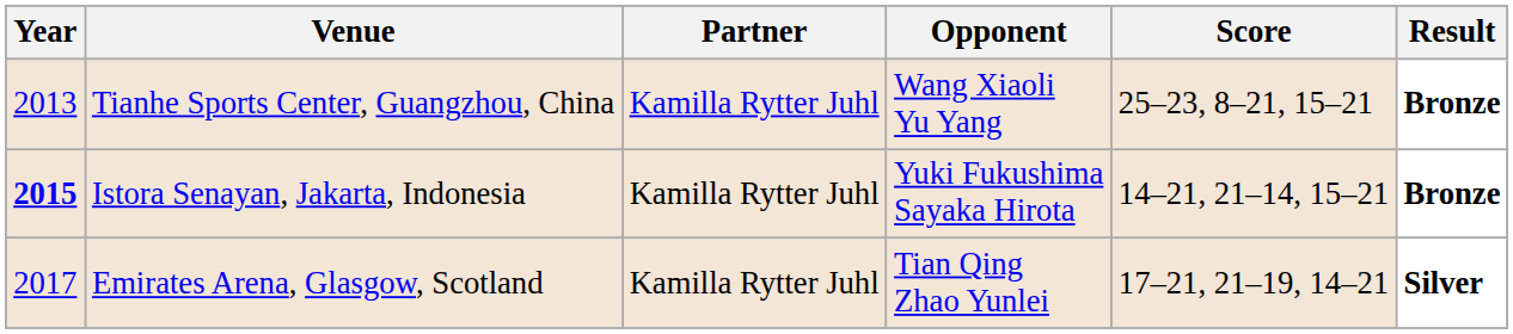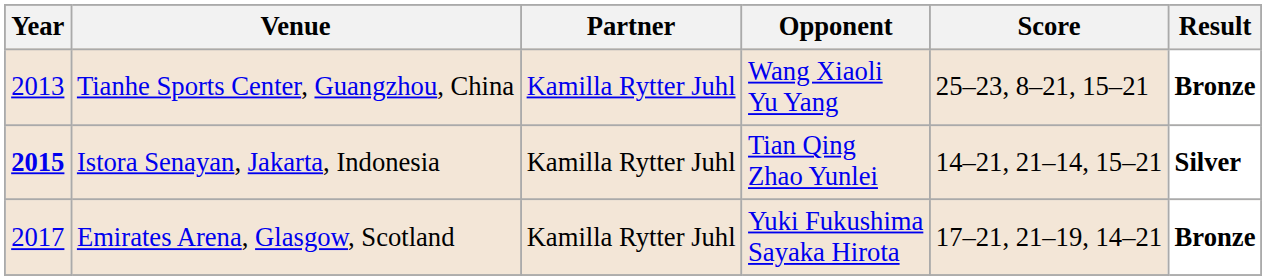Istora Senayan, Jakarta, Indonesia | Opponent: Yuki Fukushima Sayaka Hirota -> Tian Qing Zhao Yunlei
Istora Senayan, Jakarta, Indonesia | Result: Bronze -> Silver
Emirates Arena, Glasgow, Scotland | Opponent: Tian Qing Zhao Yunlei -> Yuki Fukushima Sayaka Hirota
Emirates Arena, Glasgow, Scotland | Result: Silver -> Bronze
